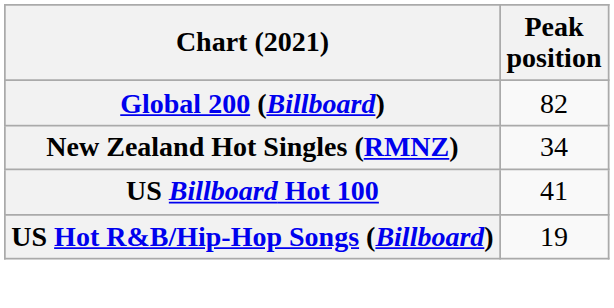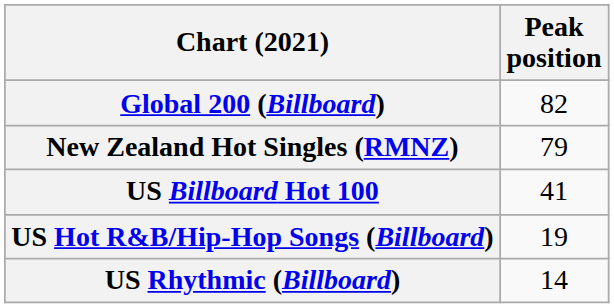New Zealand Hot Singles (RMNZ) | Peak position: 34 -> 79
+ row: US Rhythmic (Billboard) | 14
